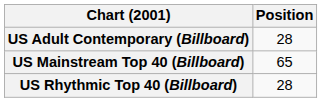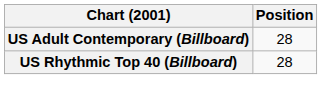- row: US Mainstream Top 40 (Billboard) | 65
